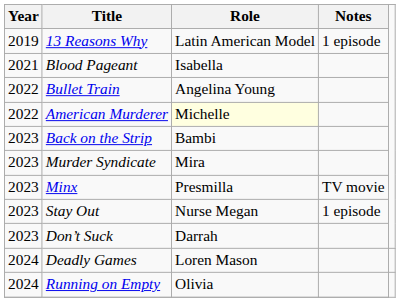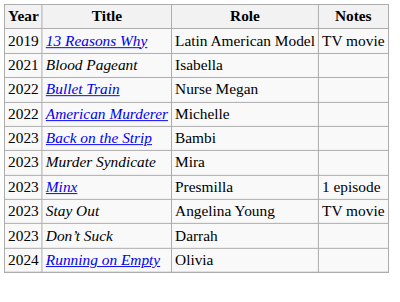13 Reasons Why | Notes: 1 episode -> TV movie
Bullet Train | Role: Angelina Young -> Nurse Megan
American Murderer | Role: lightyellow background -> no background
Minx | Notes: TV movie -> 1 episode
Stay Out | Role: Nurse Megan -> Angelina Young
Stay Out | Notes: 1 episode -> TV movie
- row: 2024 | Deadly Games | Loren Mason
